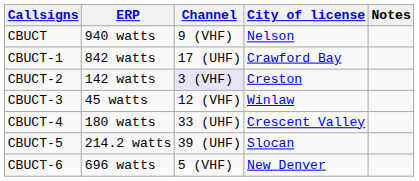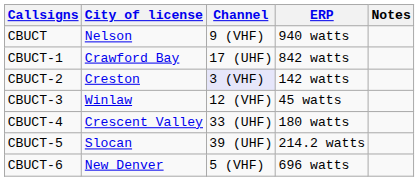columns swapped: City of license <-> ERP
